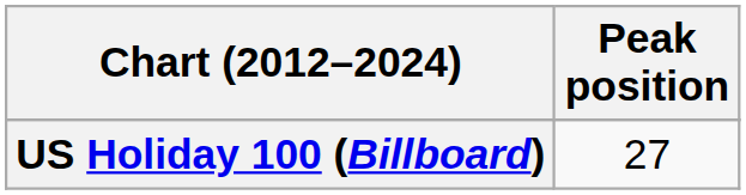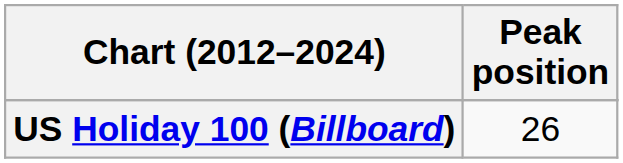US Holiday 100 (Billboard) | Peak position: 27 -> 26
